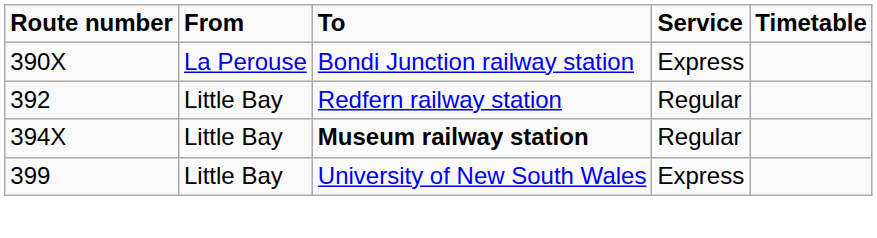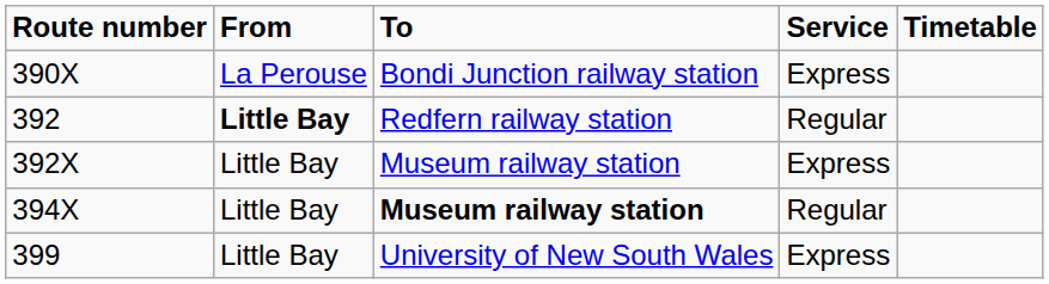392 | From: normal -> bold
+ row: 392X | Little Bay | Museum railway station | Express
